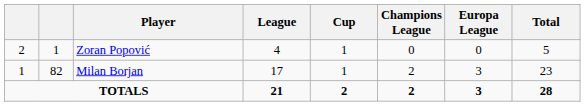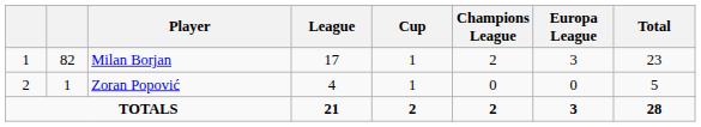rows swapped: Milan Borjan <-> Zoran Popović
